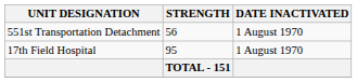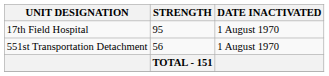rows swapped: 17th Field Hospital <-> 551st Transportation Detachment
